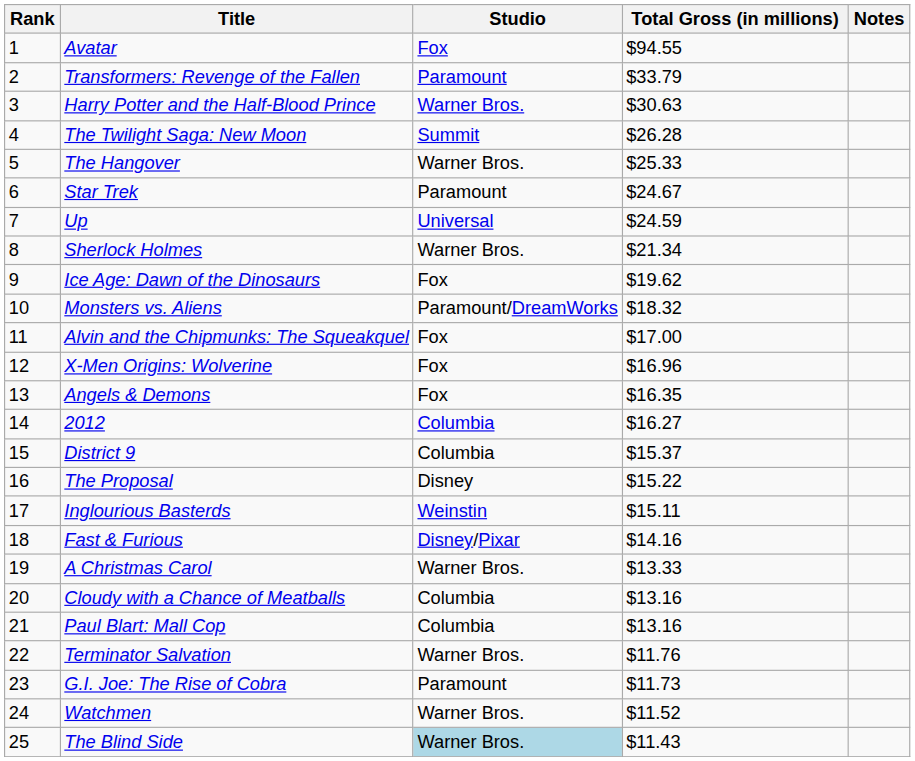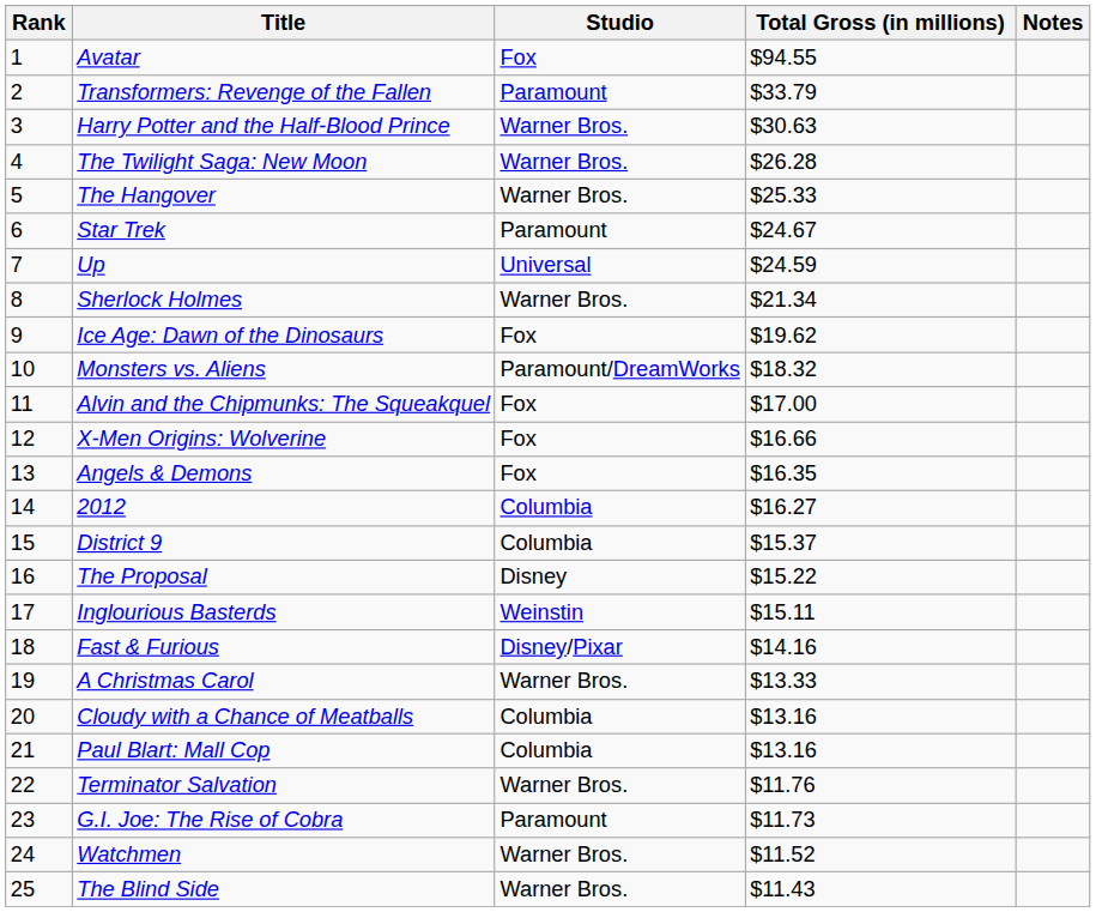The Twilight Saga: New Moon | Studio: Summit -> Warner Bros.
X-Men Origins: Wolverine | Total Gross (in millions): $16.96 -> $16.66
The Blind Side | Studio: lightblue background -> no background
